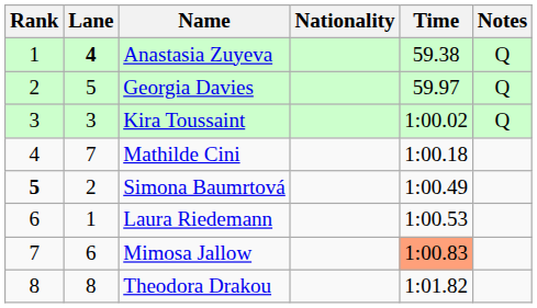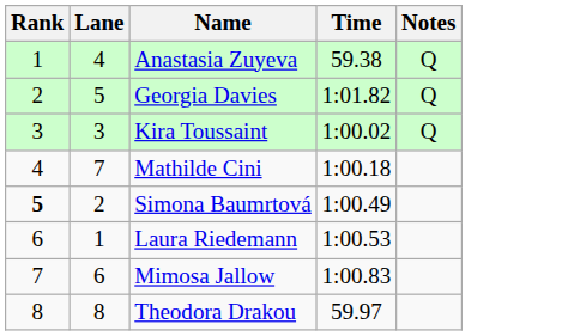- column: Nationality
Anastasia Zuyeva | Lane: bold -> normal
Georgia Davies | Time: 59.97 -> 1:01.82
Mimosa Jallow | Time: lightsalmon background -> no background
Theodora Drakou | Time: 1:01.82 -> 59.97
